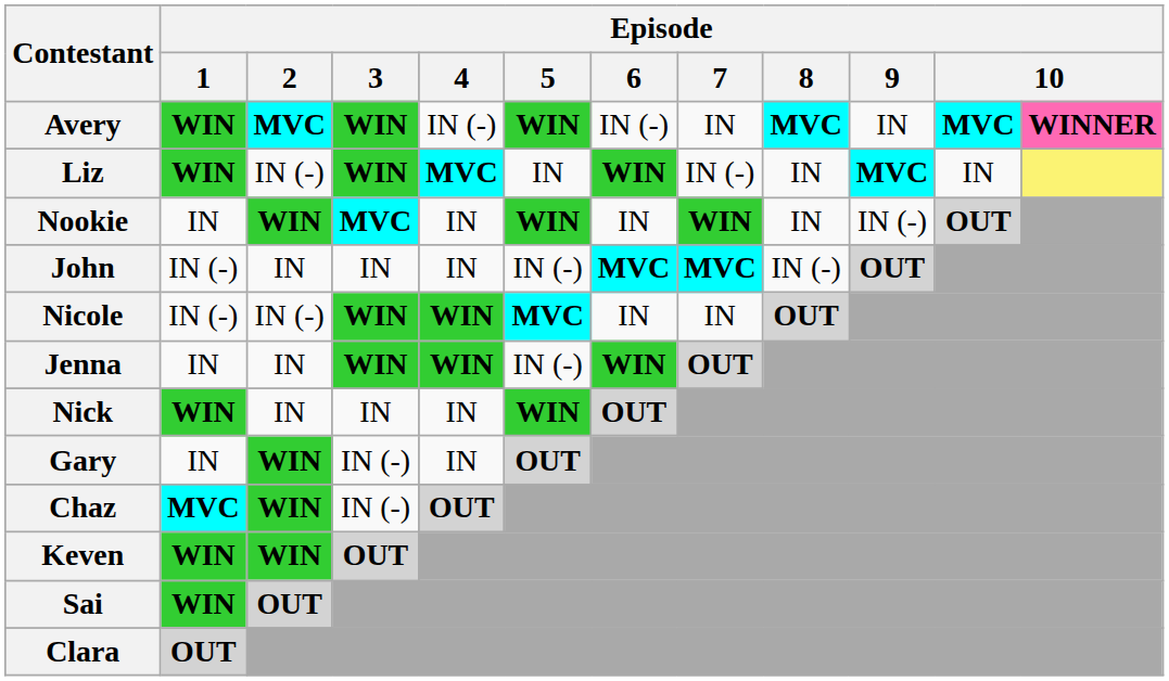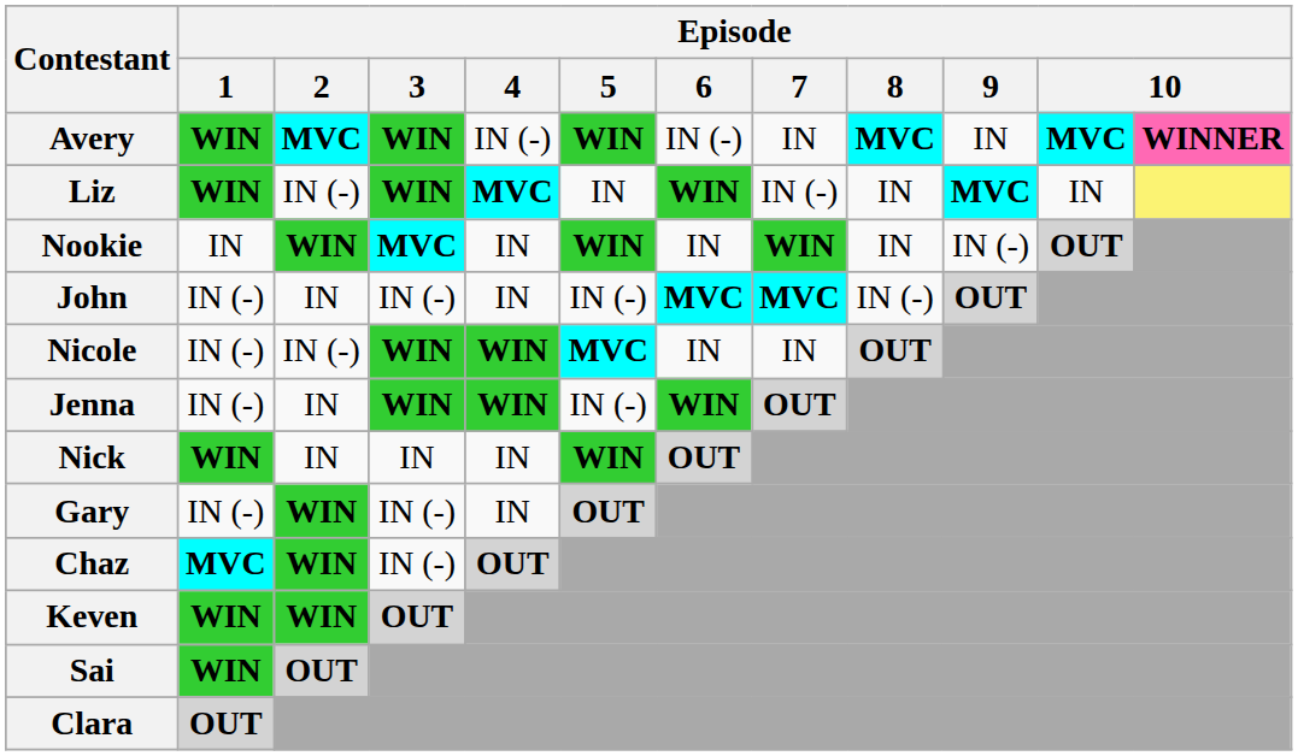John | Episode / 3: IN -> IN (-)
Jenna | Episode / 1: IN -> IN (-)
Gary | Episode / 1: IN -> IN (-)
